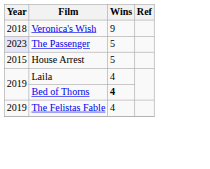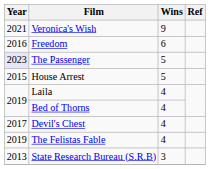Veronica's Wish | Year: 2018 -> 2021
+ row: 2016 | Freedom | 6
Bed of Thorns | Wins: bold -> normal
+ row: 2017 | Devil's Chest | 4
+ row: 2013 | State Research Bureau (S.R.B) | 3
